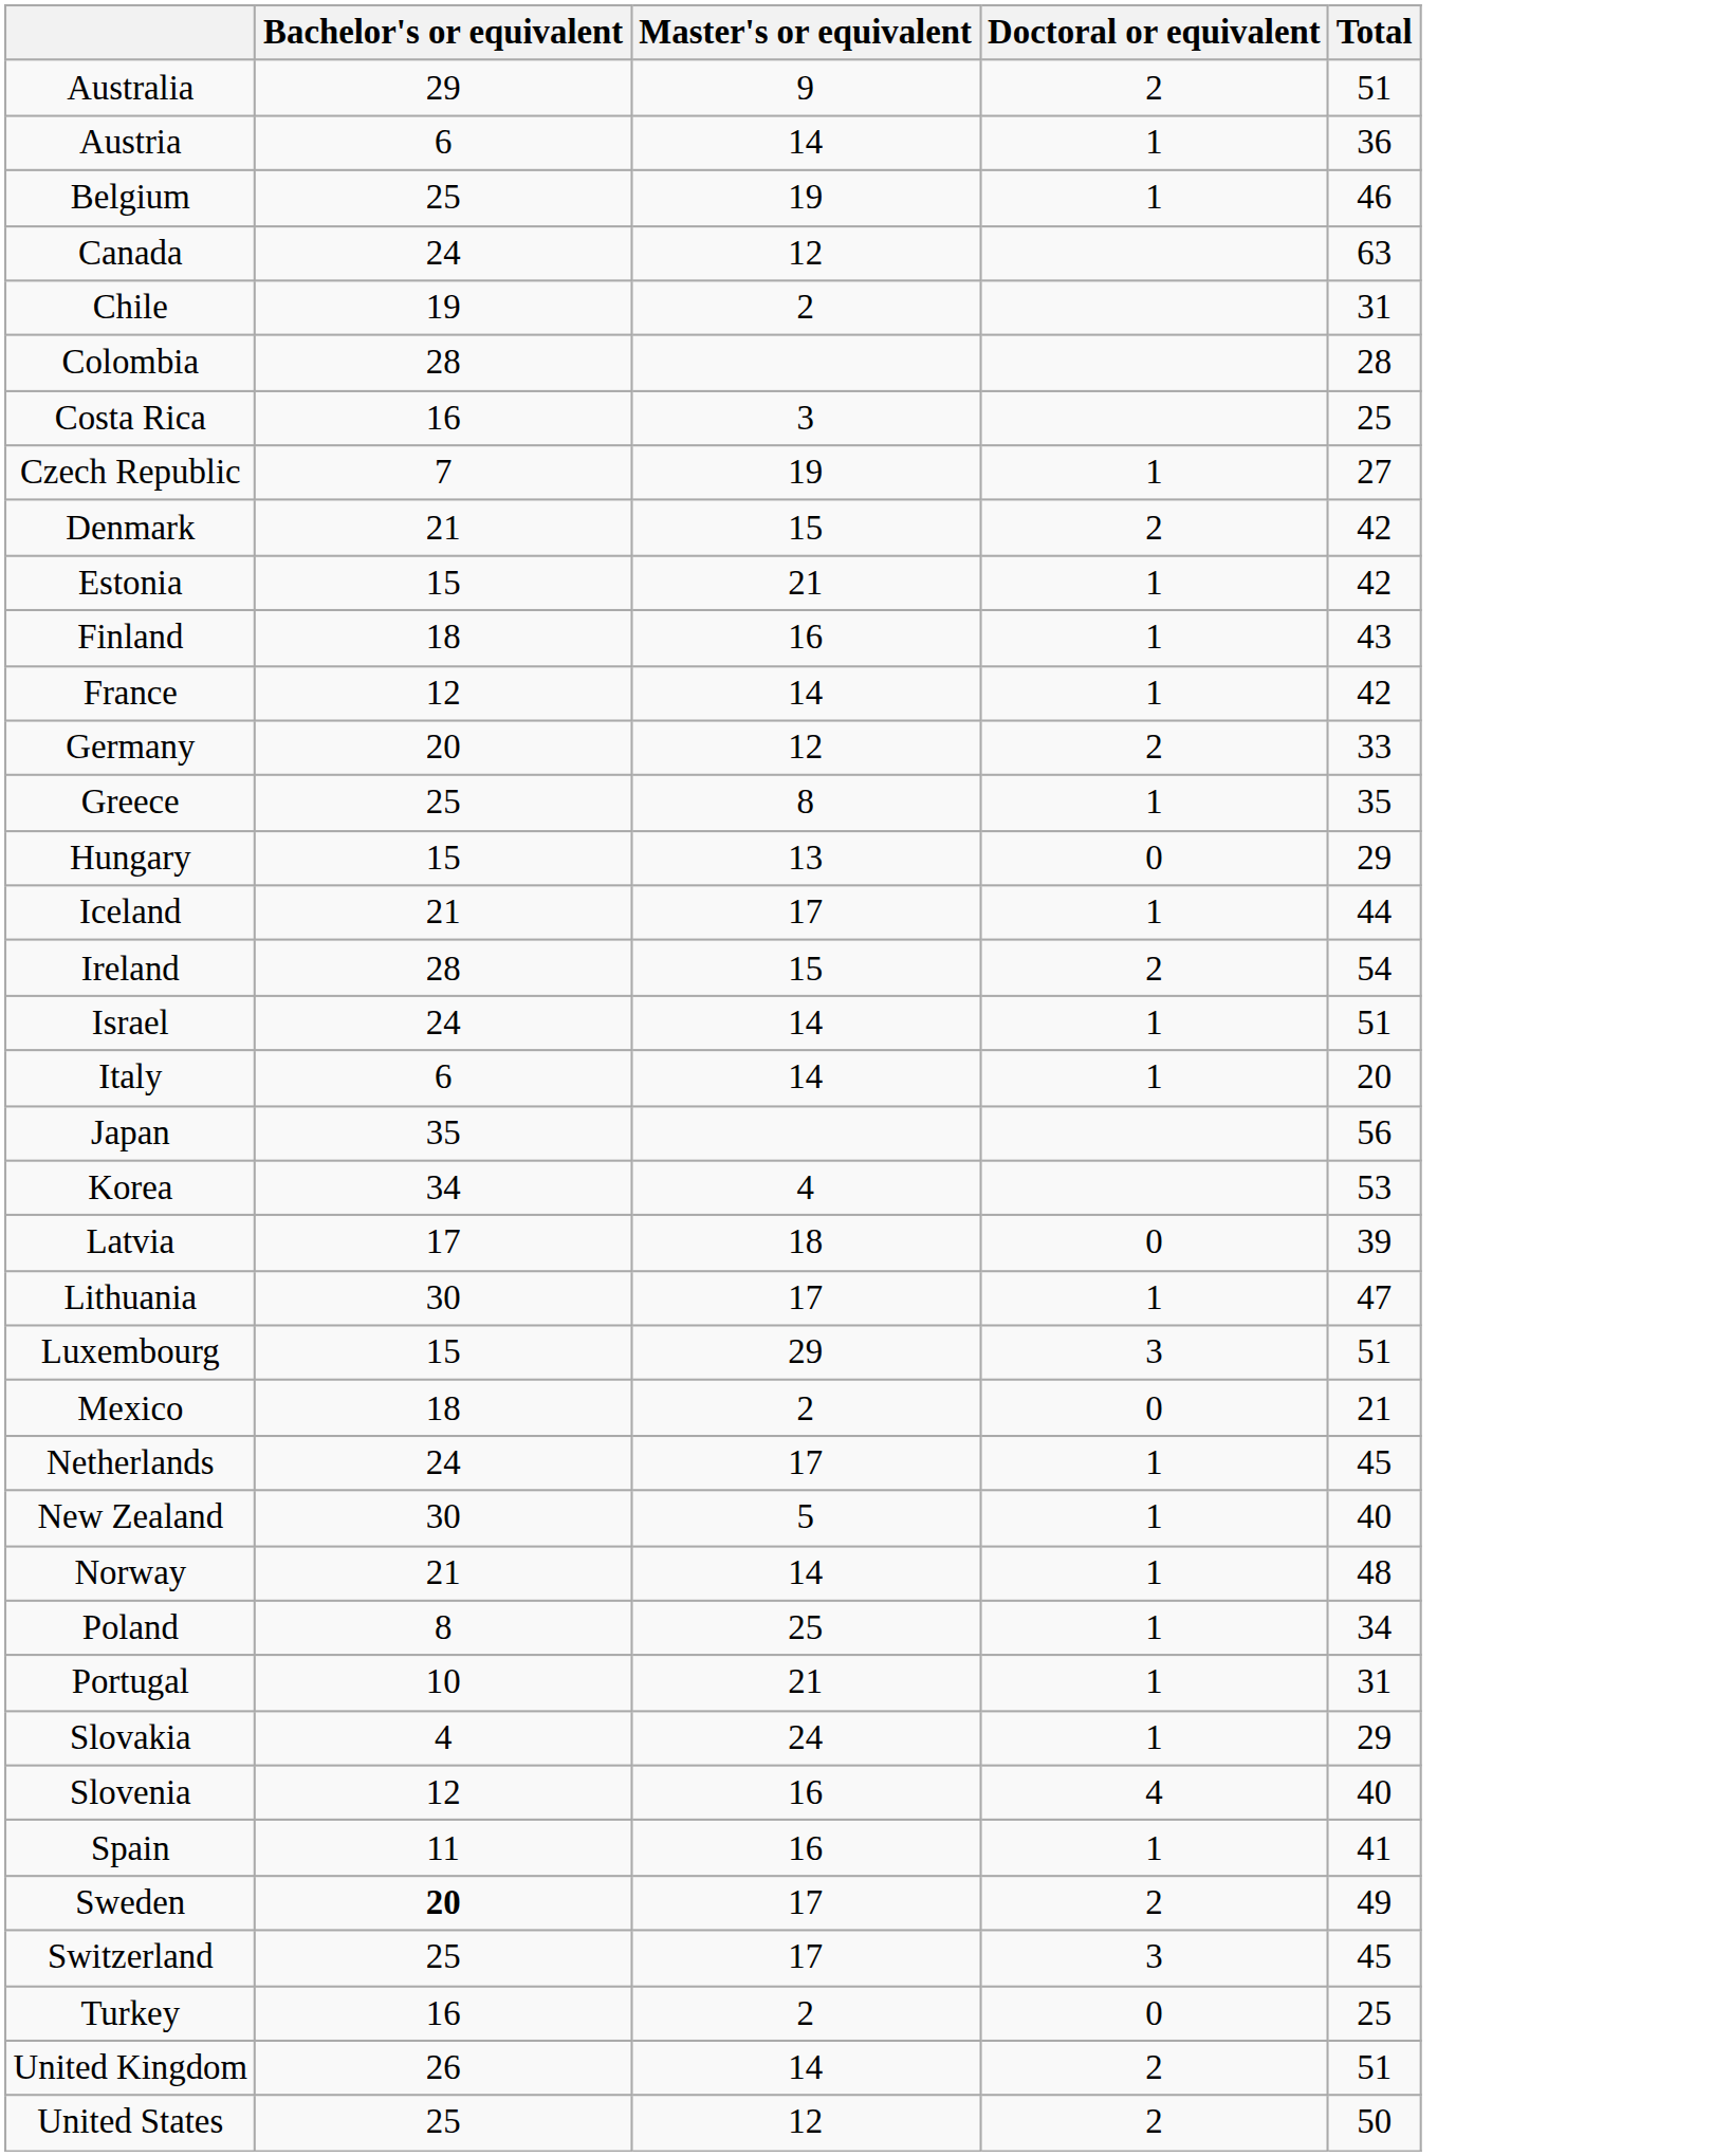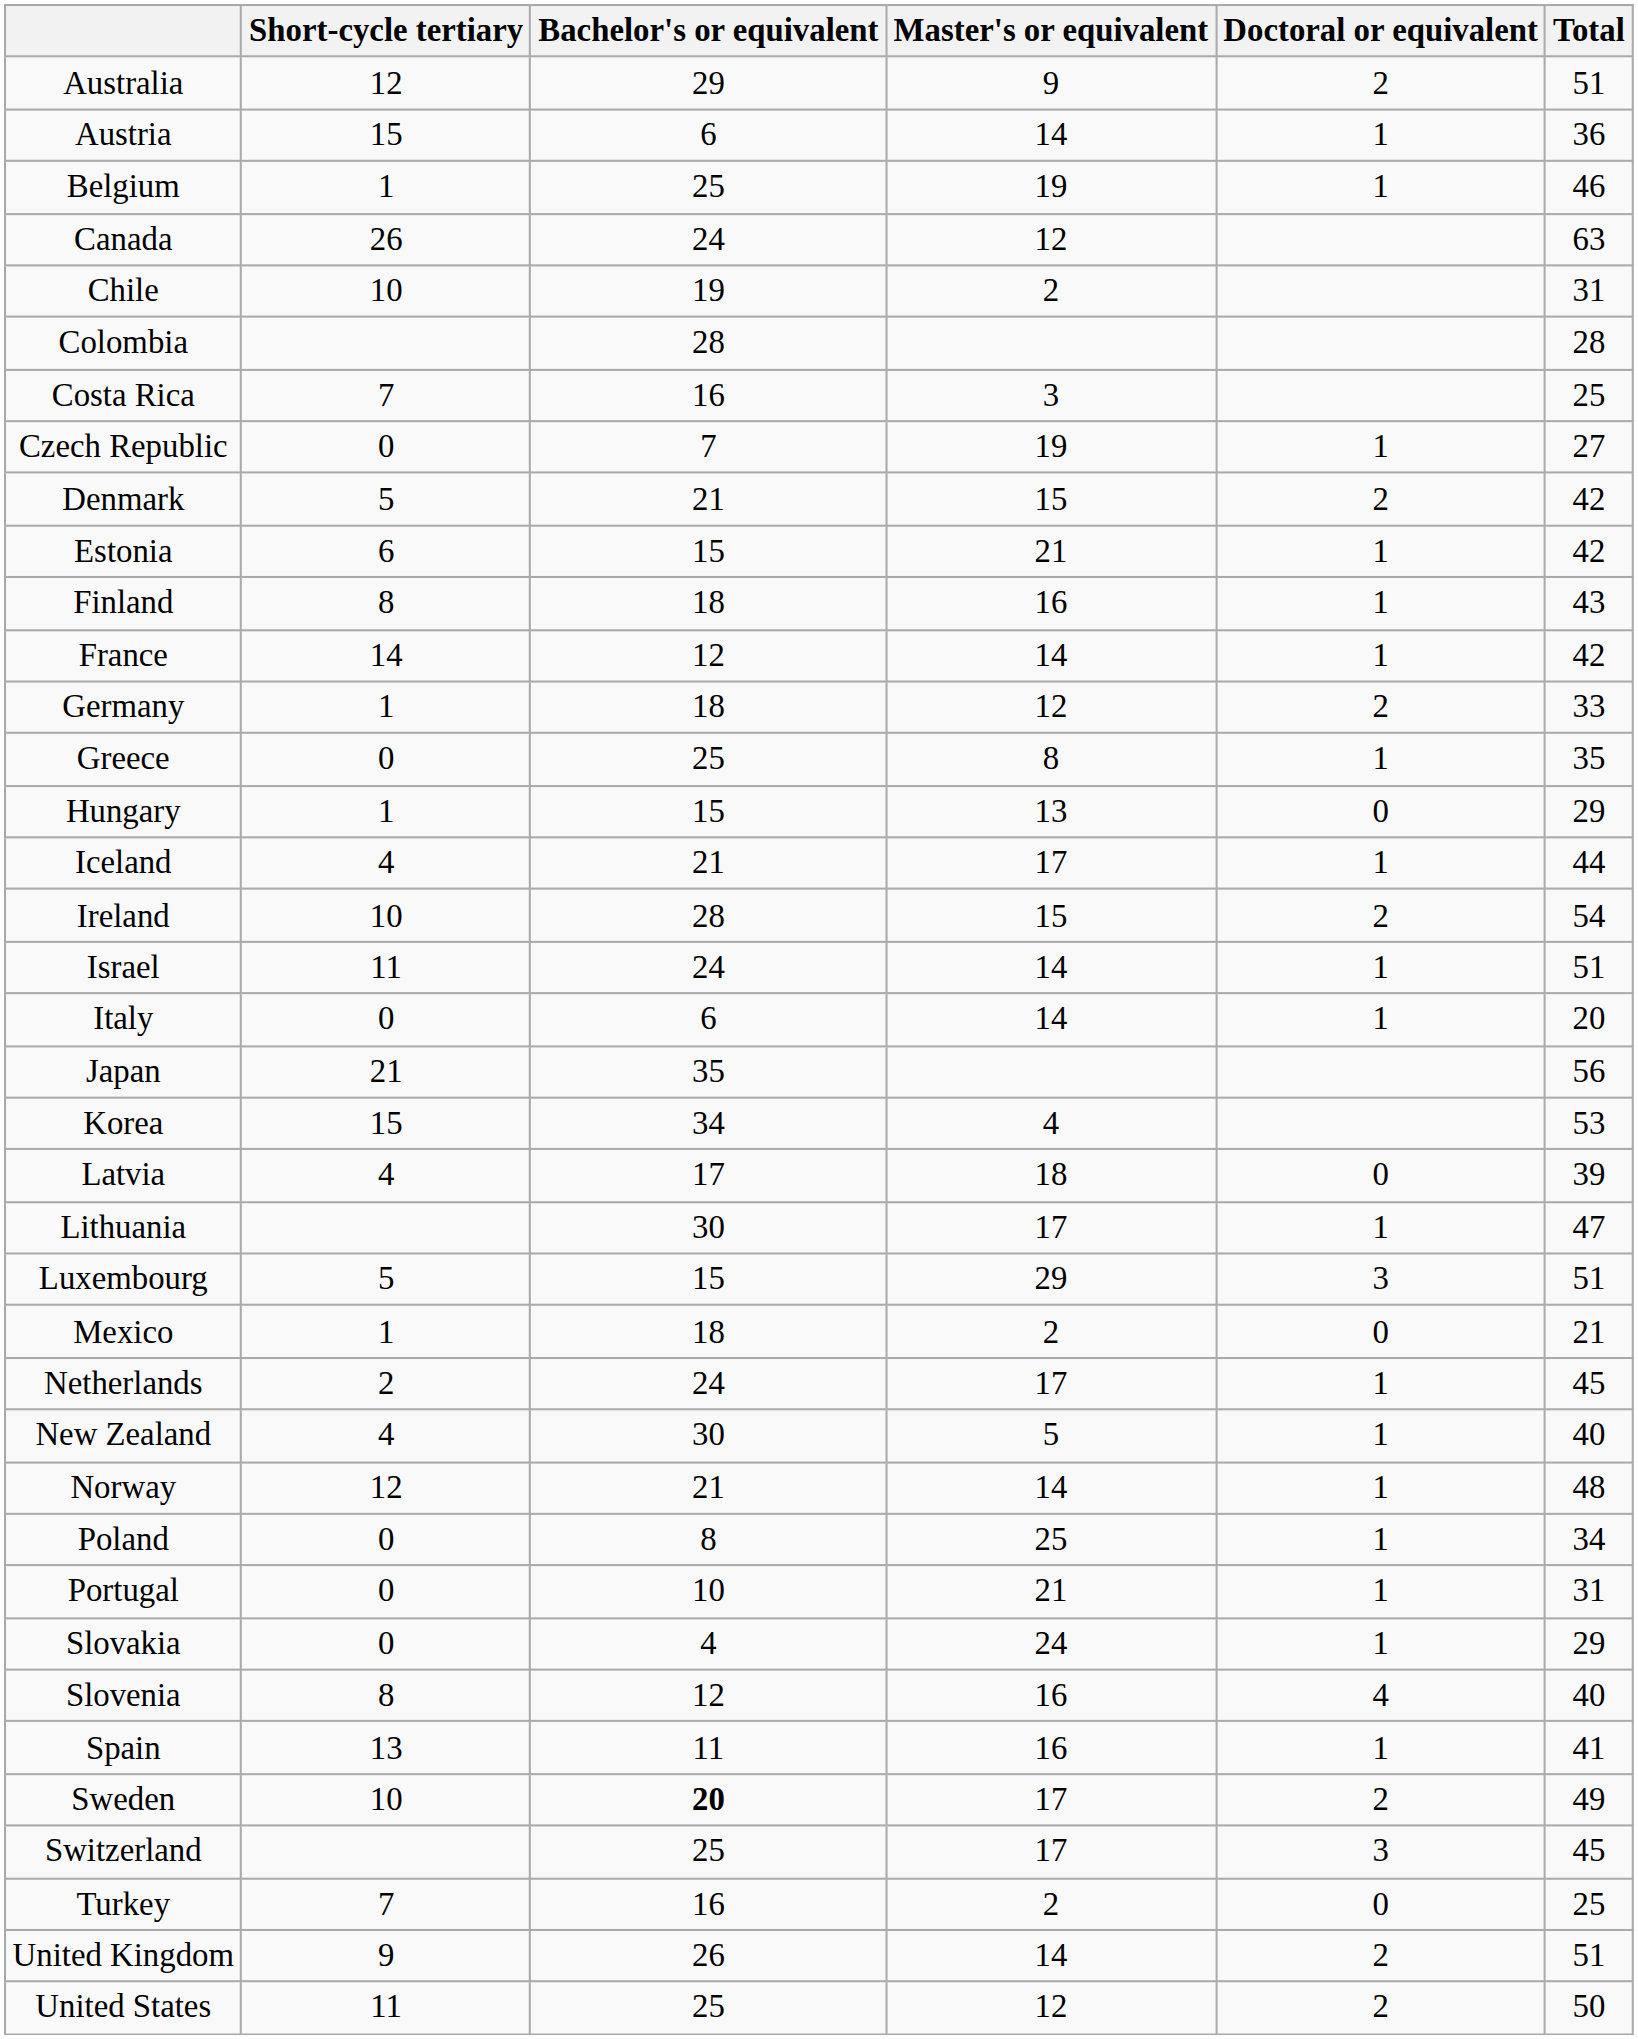+ column: Short-cycle tertiary | 12 | 15 | 1 | 26 | 10 | 7 | 0 | 5 | 6 | 8 | 14 | 1 | 0 | 1 | 4 | 10 | 11 | 0 | 21 | 15 | 4 | 5 | 1 | 2 | 4 | 12 | 0 | 0 | 0 | 8 | 13 | 10 | 7 | 9 | 11
Germany | Bachelor's or equivalent: 20 -> 18
